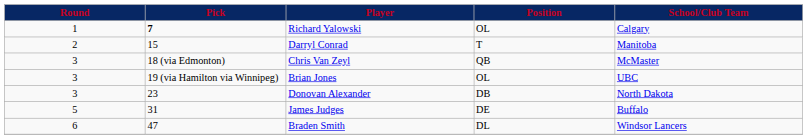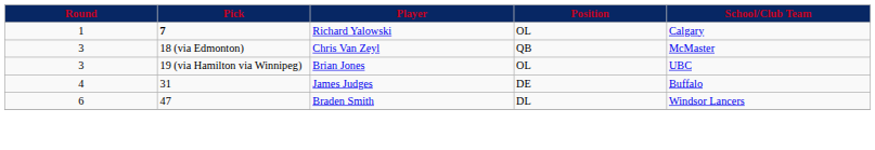- row: 2 | 15 | Darryl Conrad | T | Manitoba
- row: 3 | 23 | Donovan Alexander | DB | North Dakota
James Judges | Round: 5 -> 4
